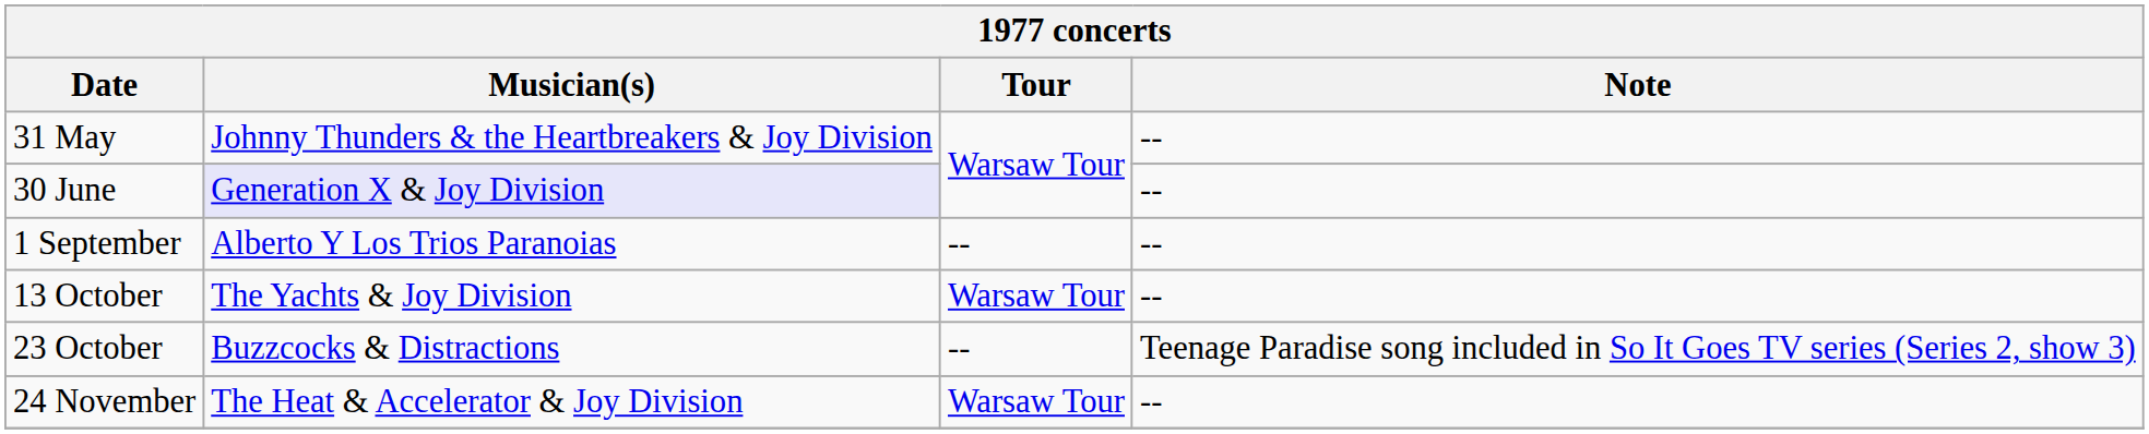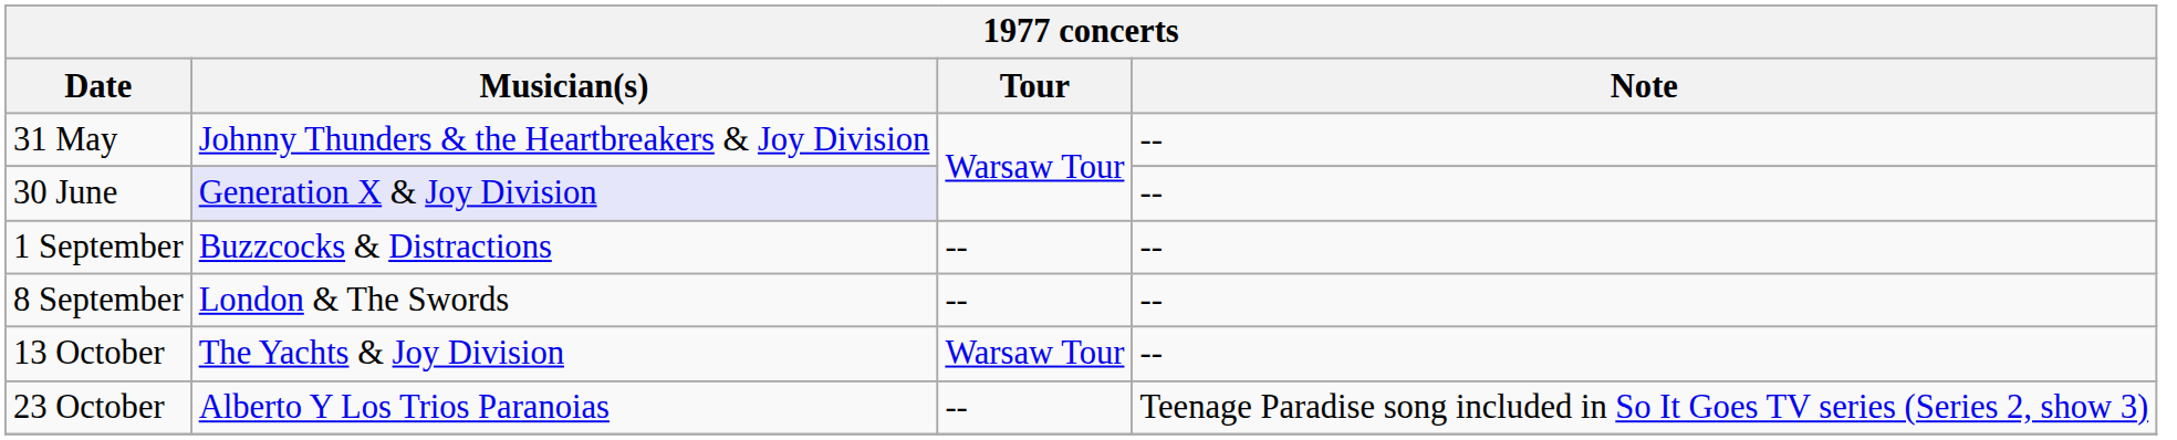1 September | Musician(s): Alberto Y Los Trios Paranoias -> Buzzcocks & Distractions
+ row: 8 September | London & The Swords | -- | --
23 October | Musician(s): Buzzcocks & Distractions -> Alberto Y Los Trios Paranoias
- row: 24 November | The Heat & Accelerator & Joy Division | Warsaw Tour | --
